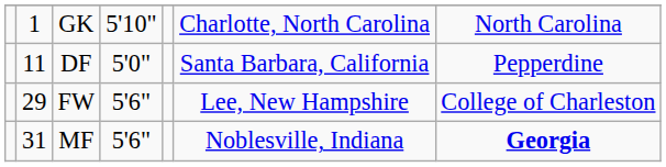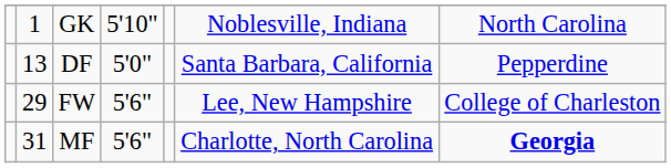GK | column 6: Charlotte, North Carolina -> Noblesville, Indiana
DF | column 2: 11 -> 13
MF | column 6: Noblesville, Indiana -> Charlotte, North Carolina
